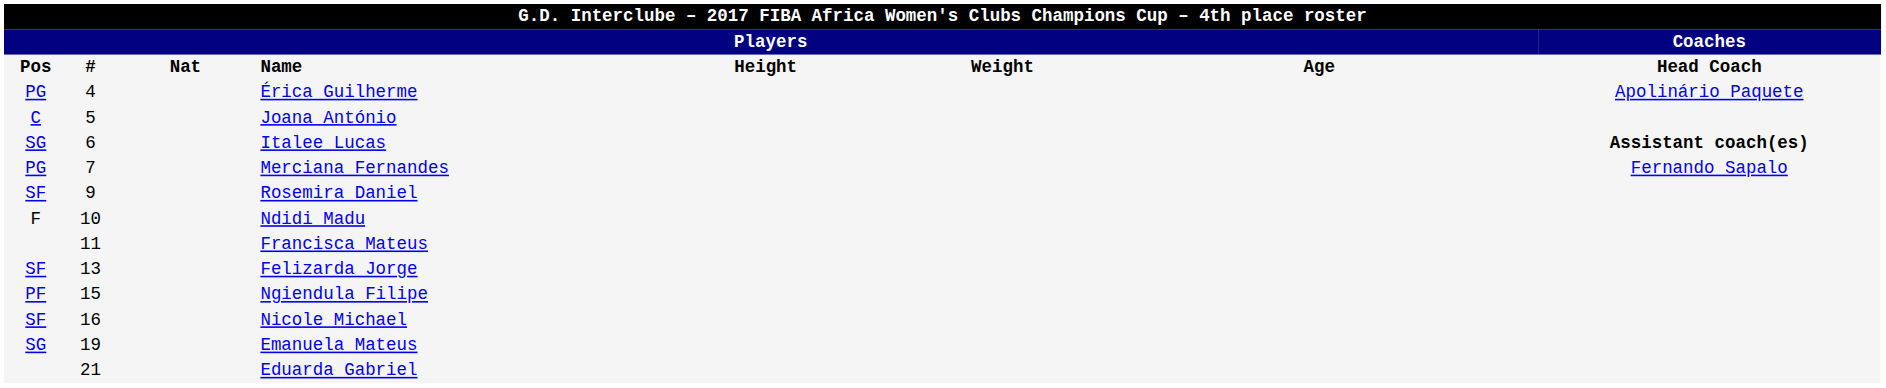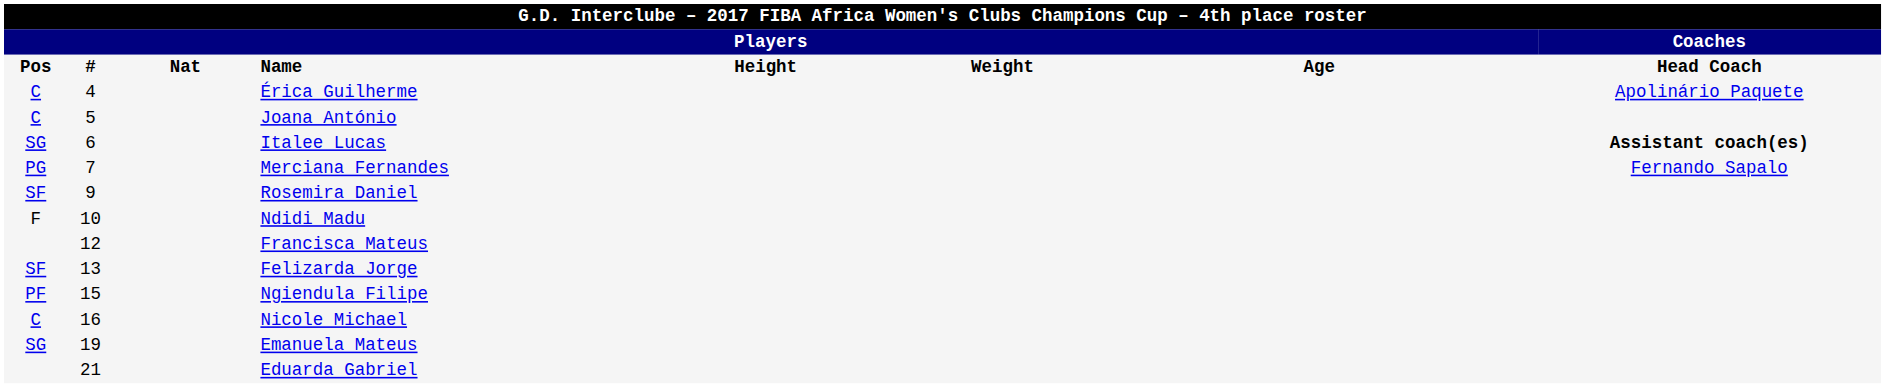Érica Guilherme | column 1: PG -> C
Francisca Mateus | column 2: 11 -> 12
Nicole Michael | column 1: SF -> C
